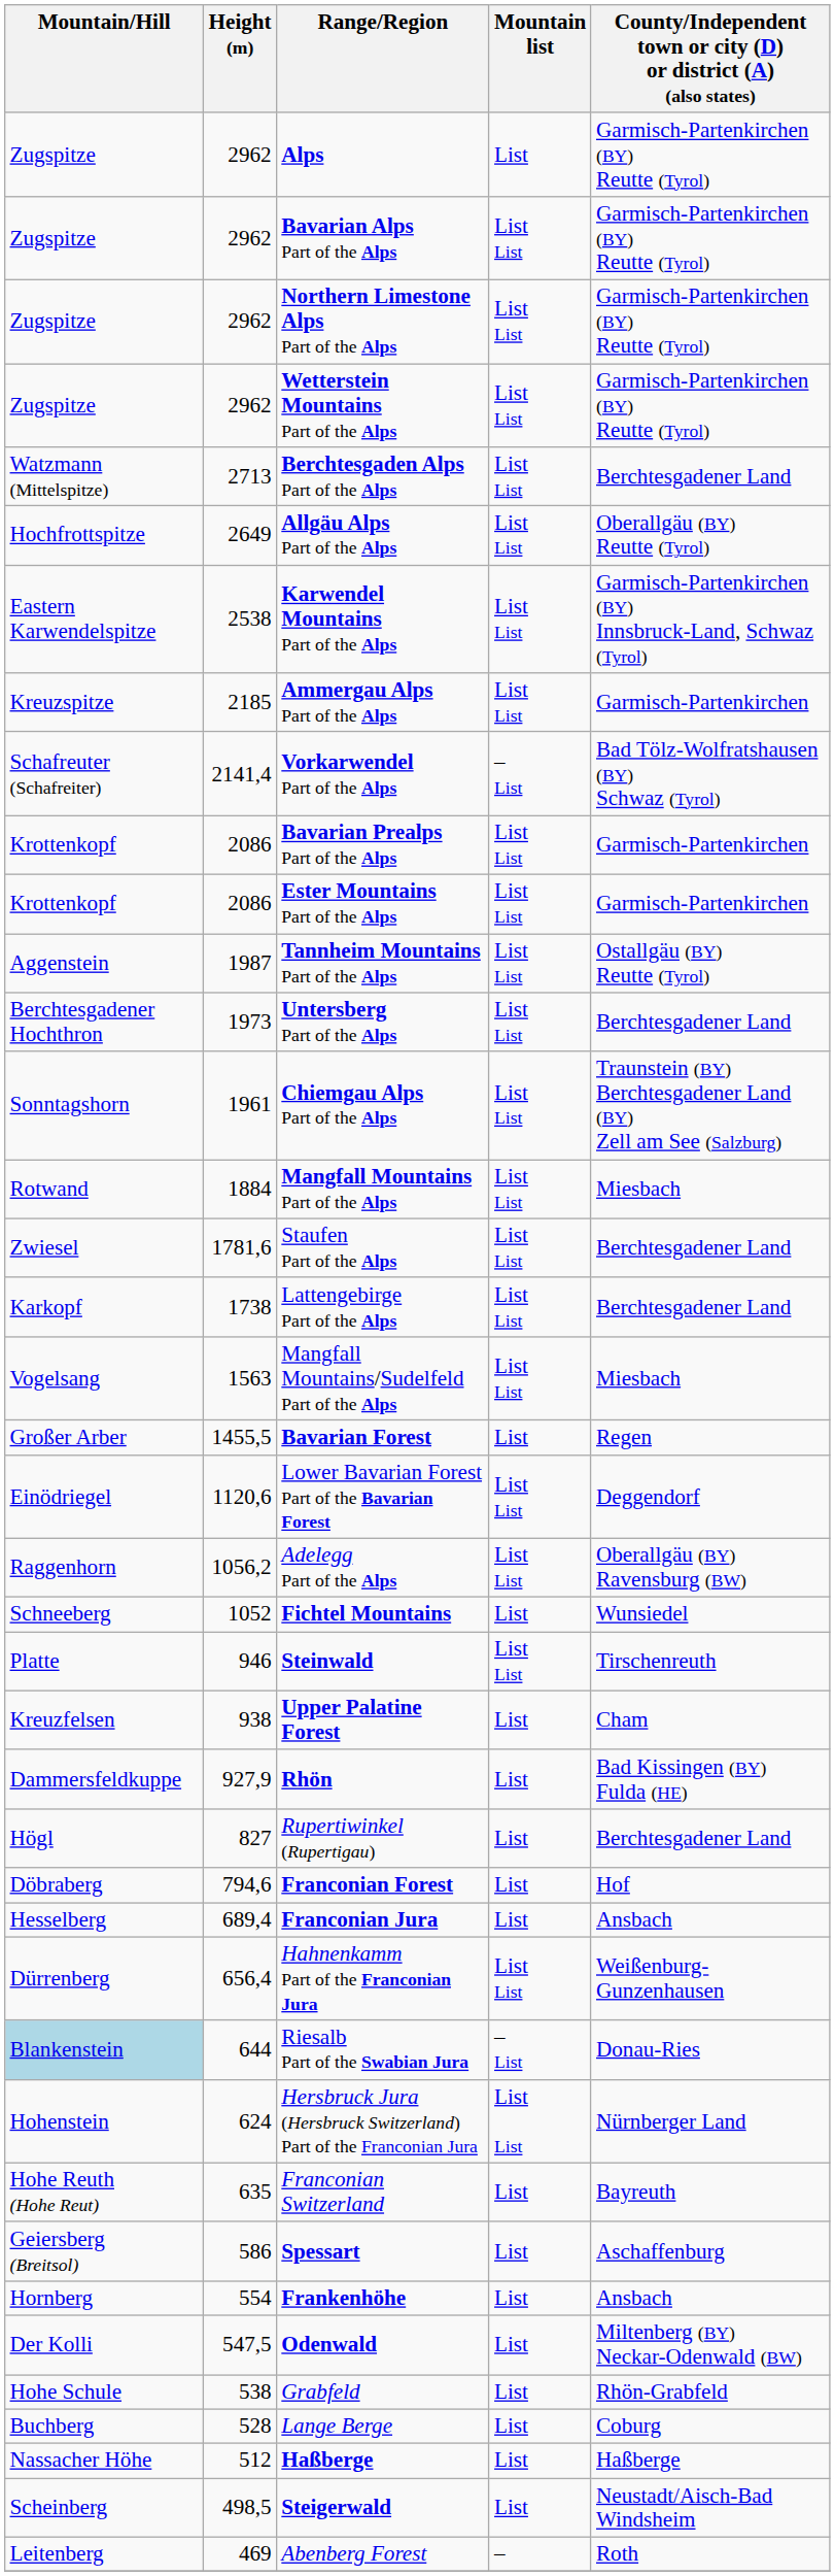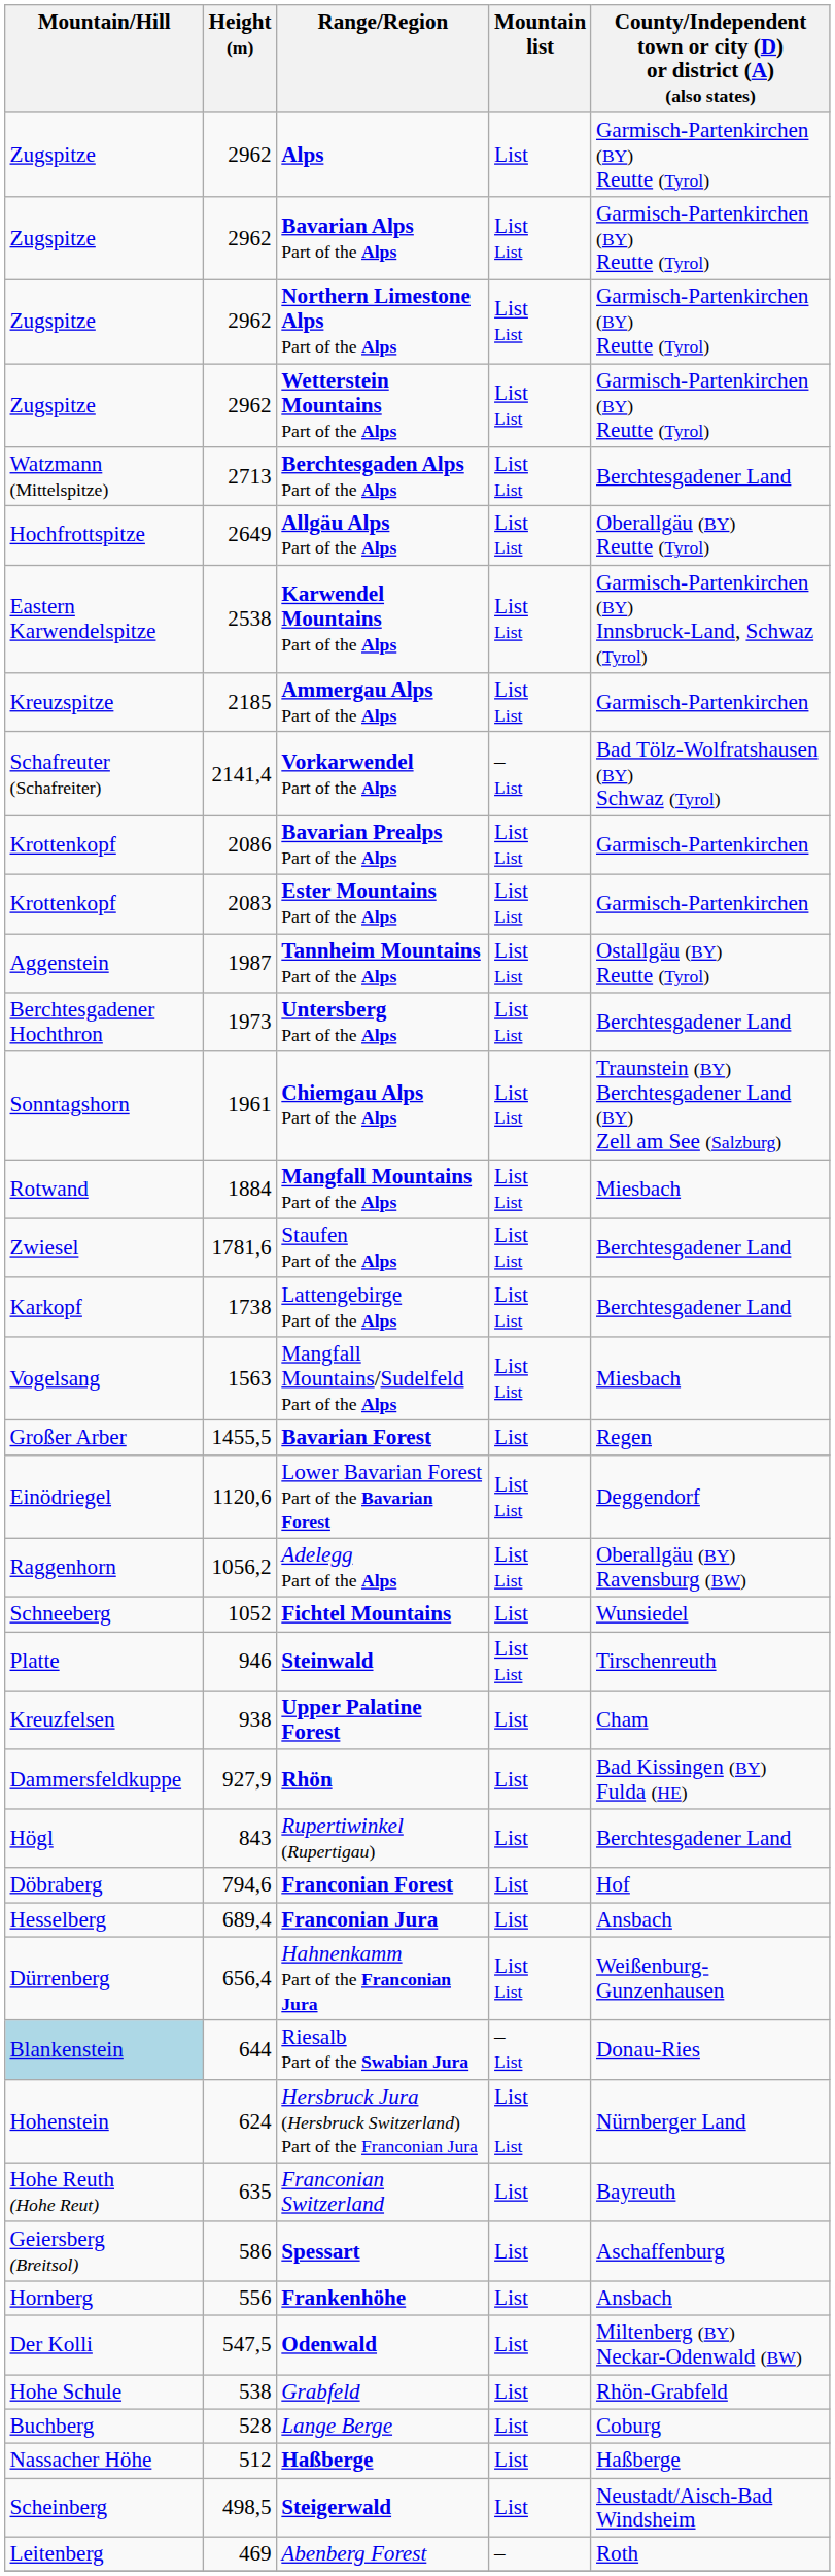Ester Mountains Part of the Alps | Height (m): 2086 -> 2083
Rupertiwinkel (Rupertigau) | Height (m): 827 -> 843
Frankenhöhe | Height (m): 554 -> 556
